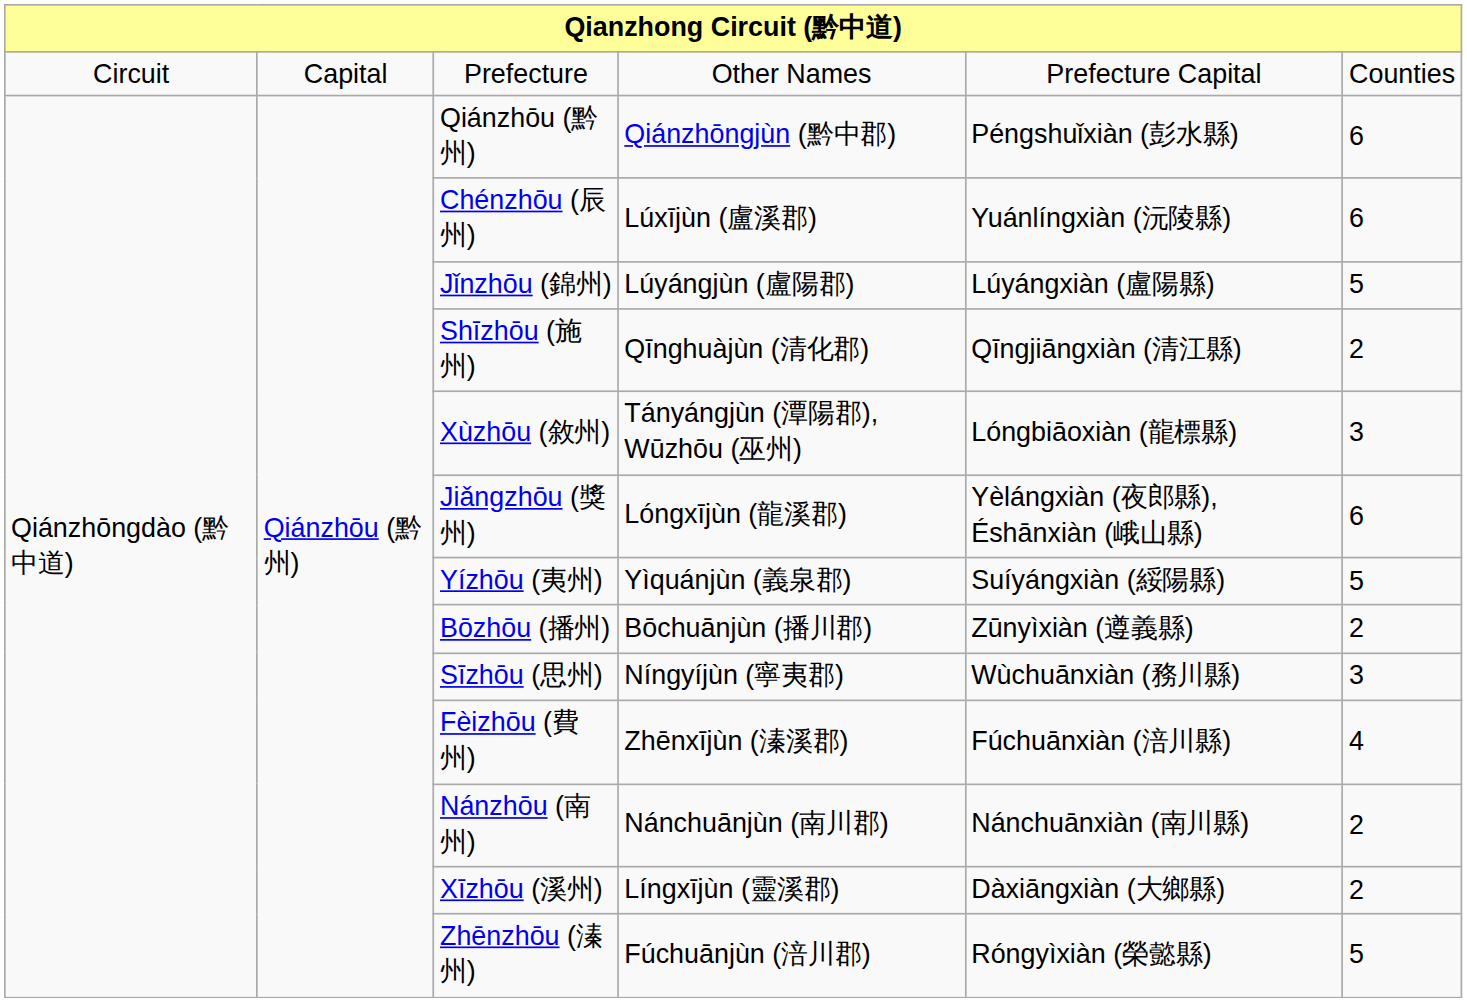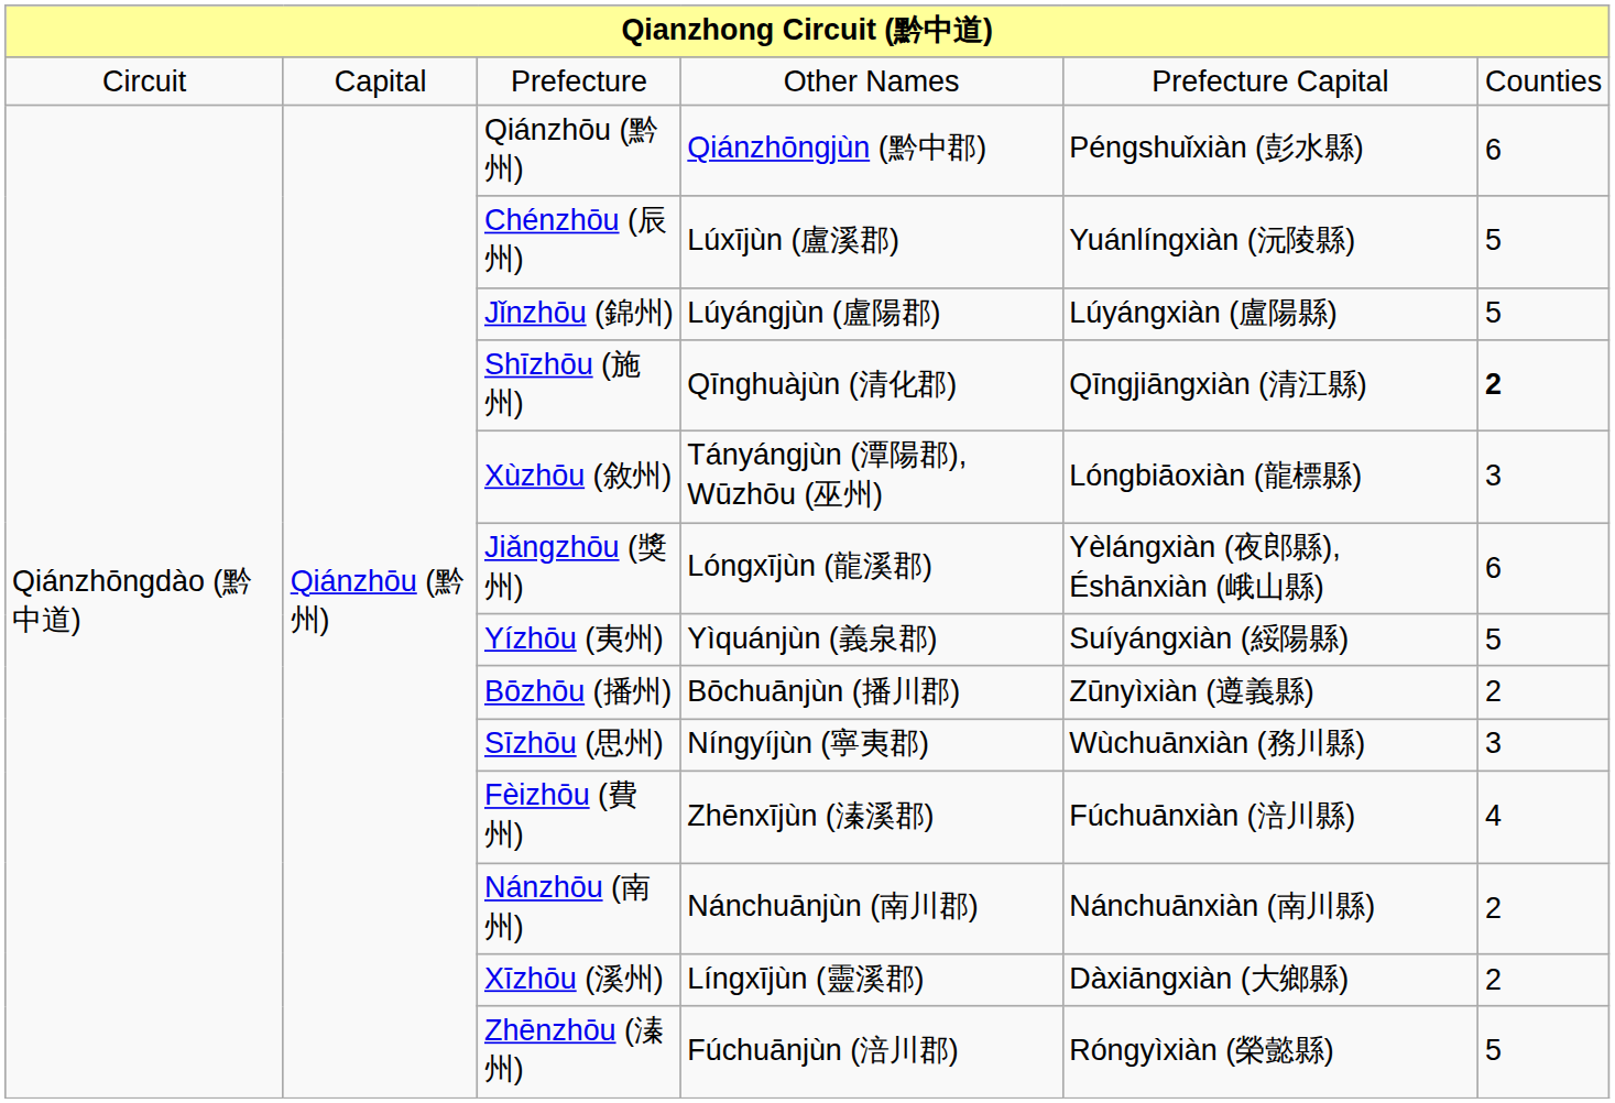Chénzhōu (辰州) | column 6: 6 -> 5
Shīzhōu (施州) | column 6: normal -> bold
